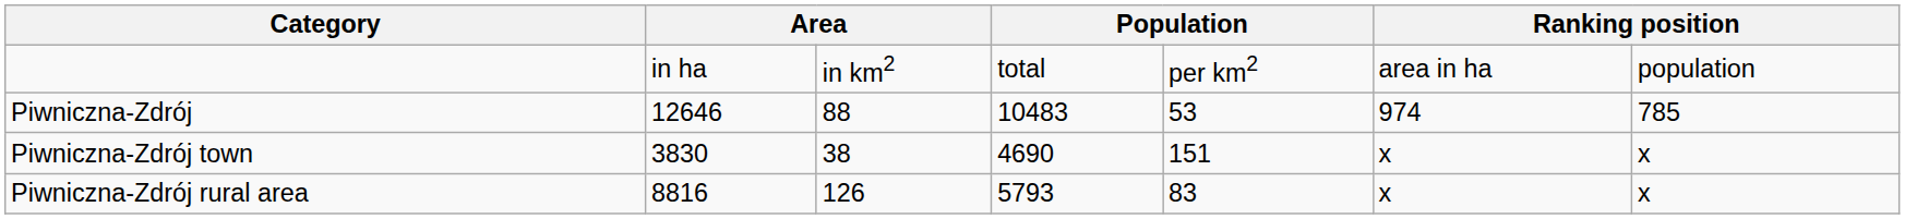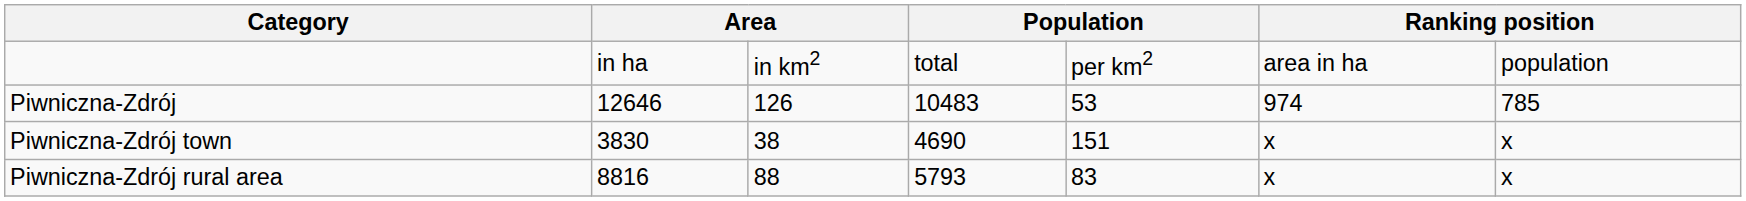Piwniczna-Zdrój | column 3: 88 -> 126
Piwniczna-Zdrój rural area | column 3: 126 -> 88
